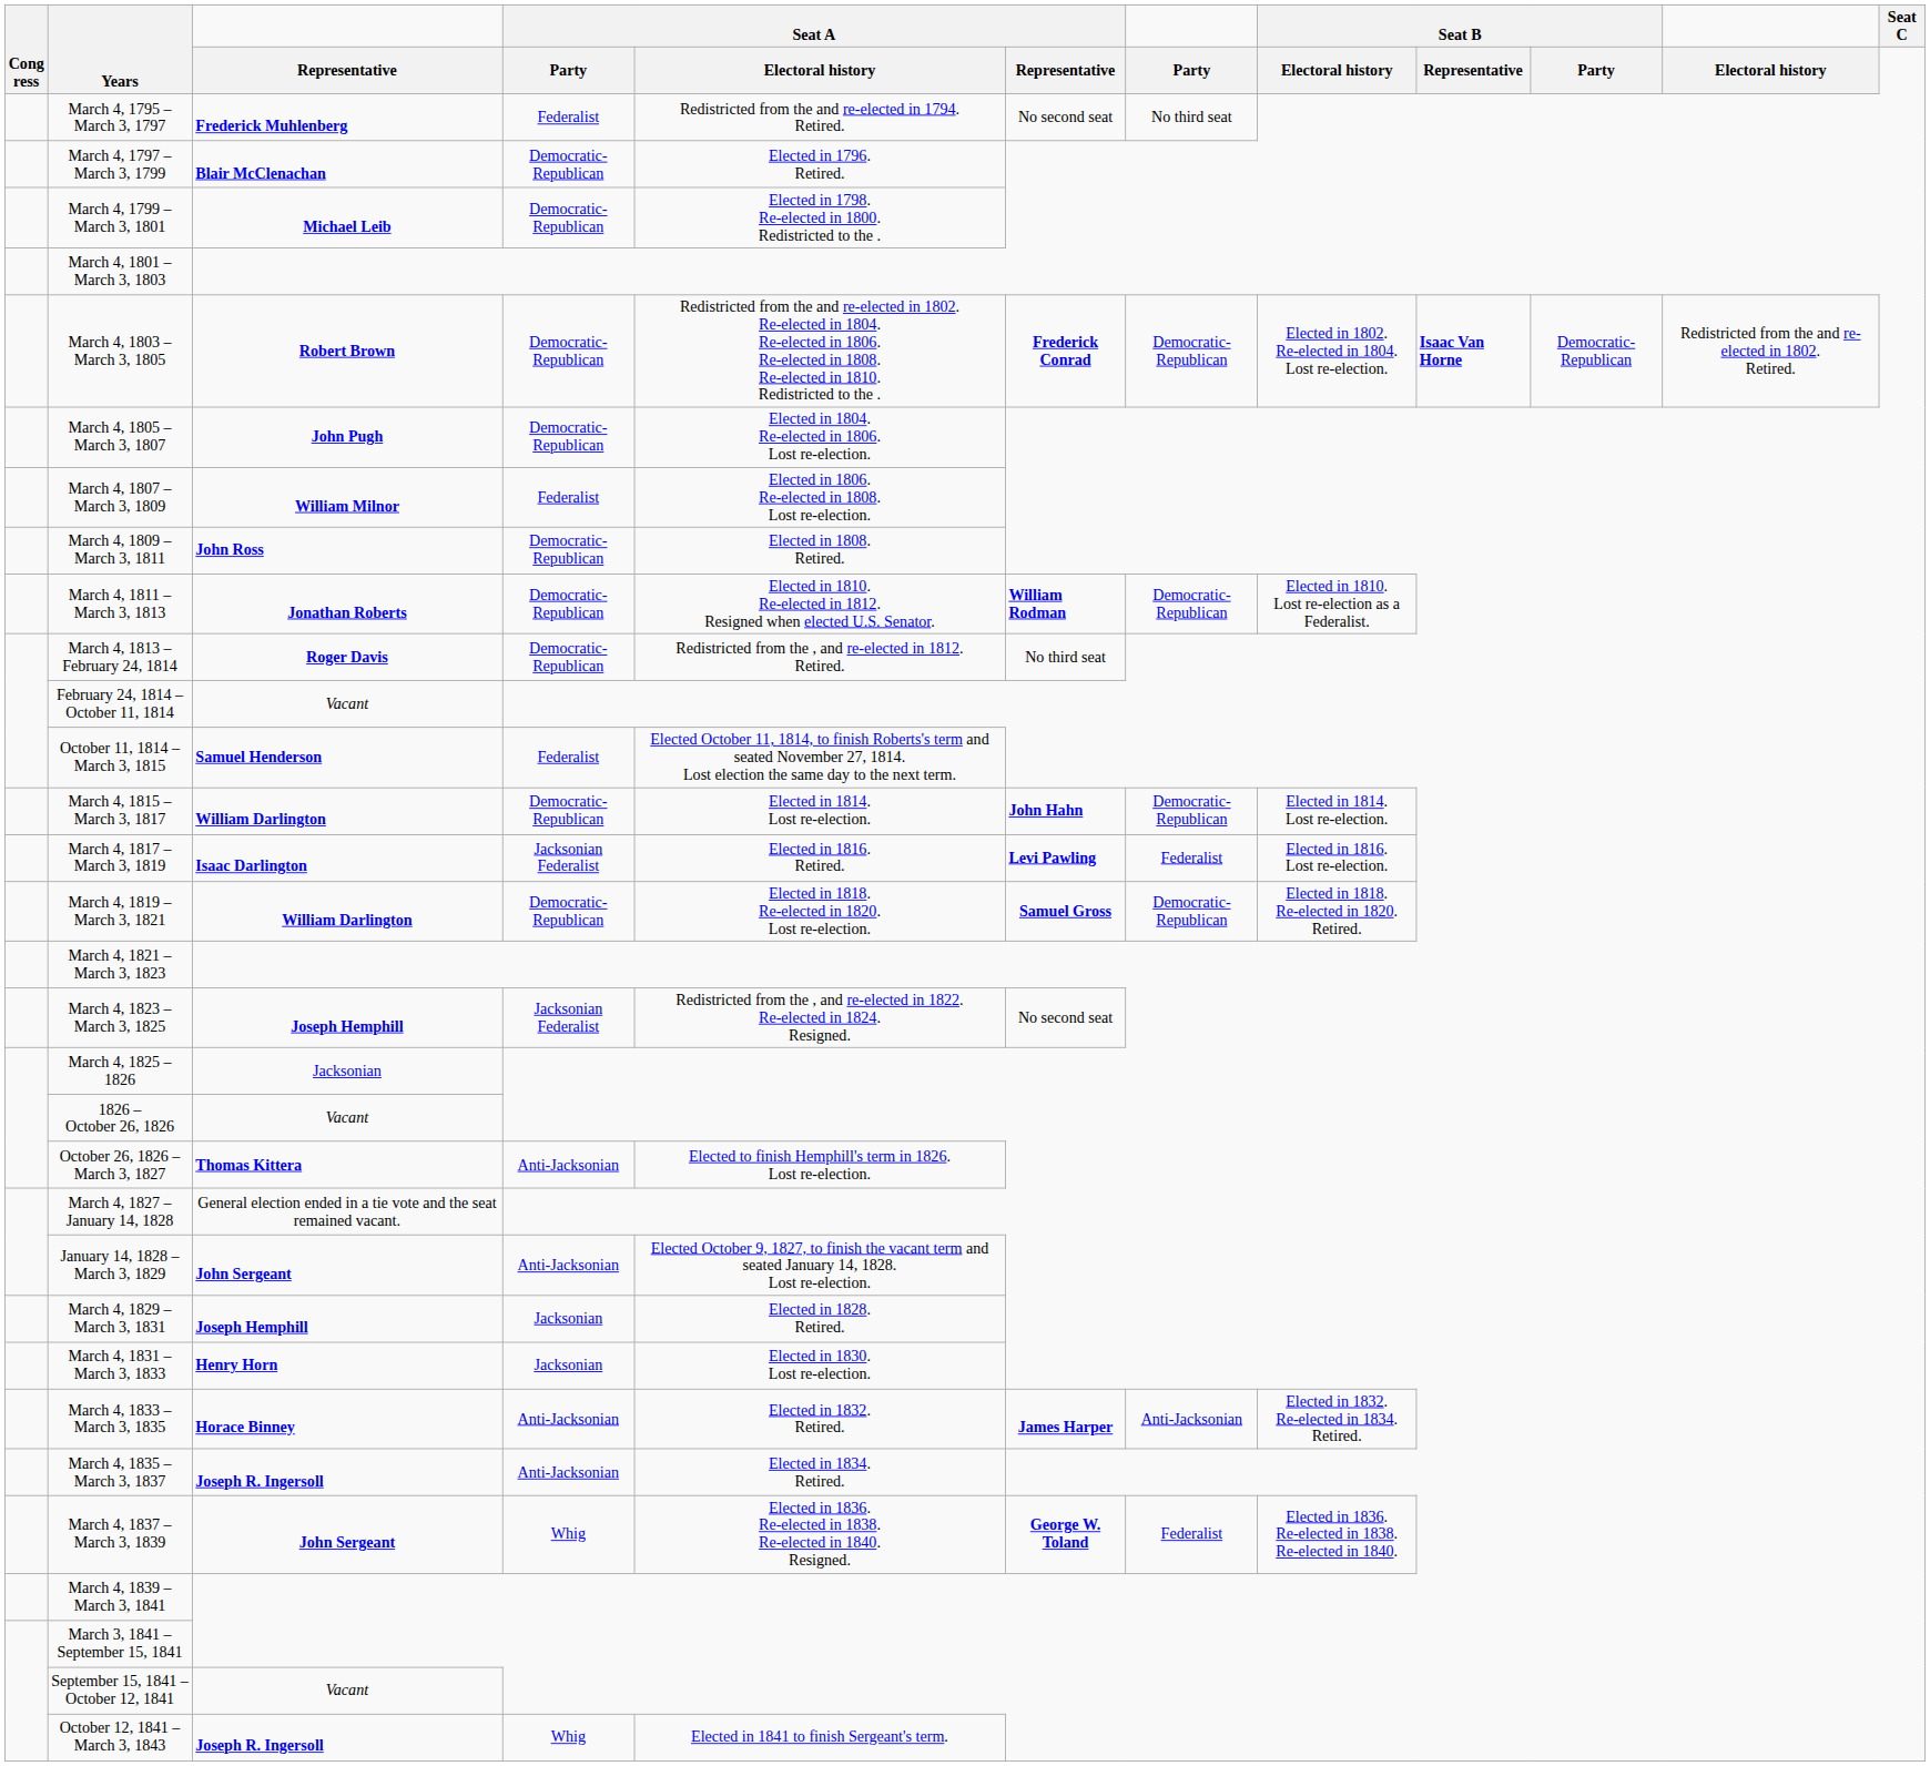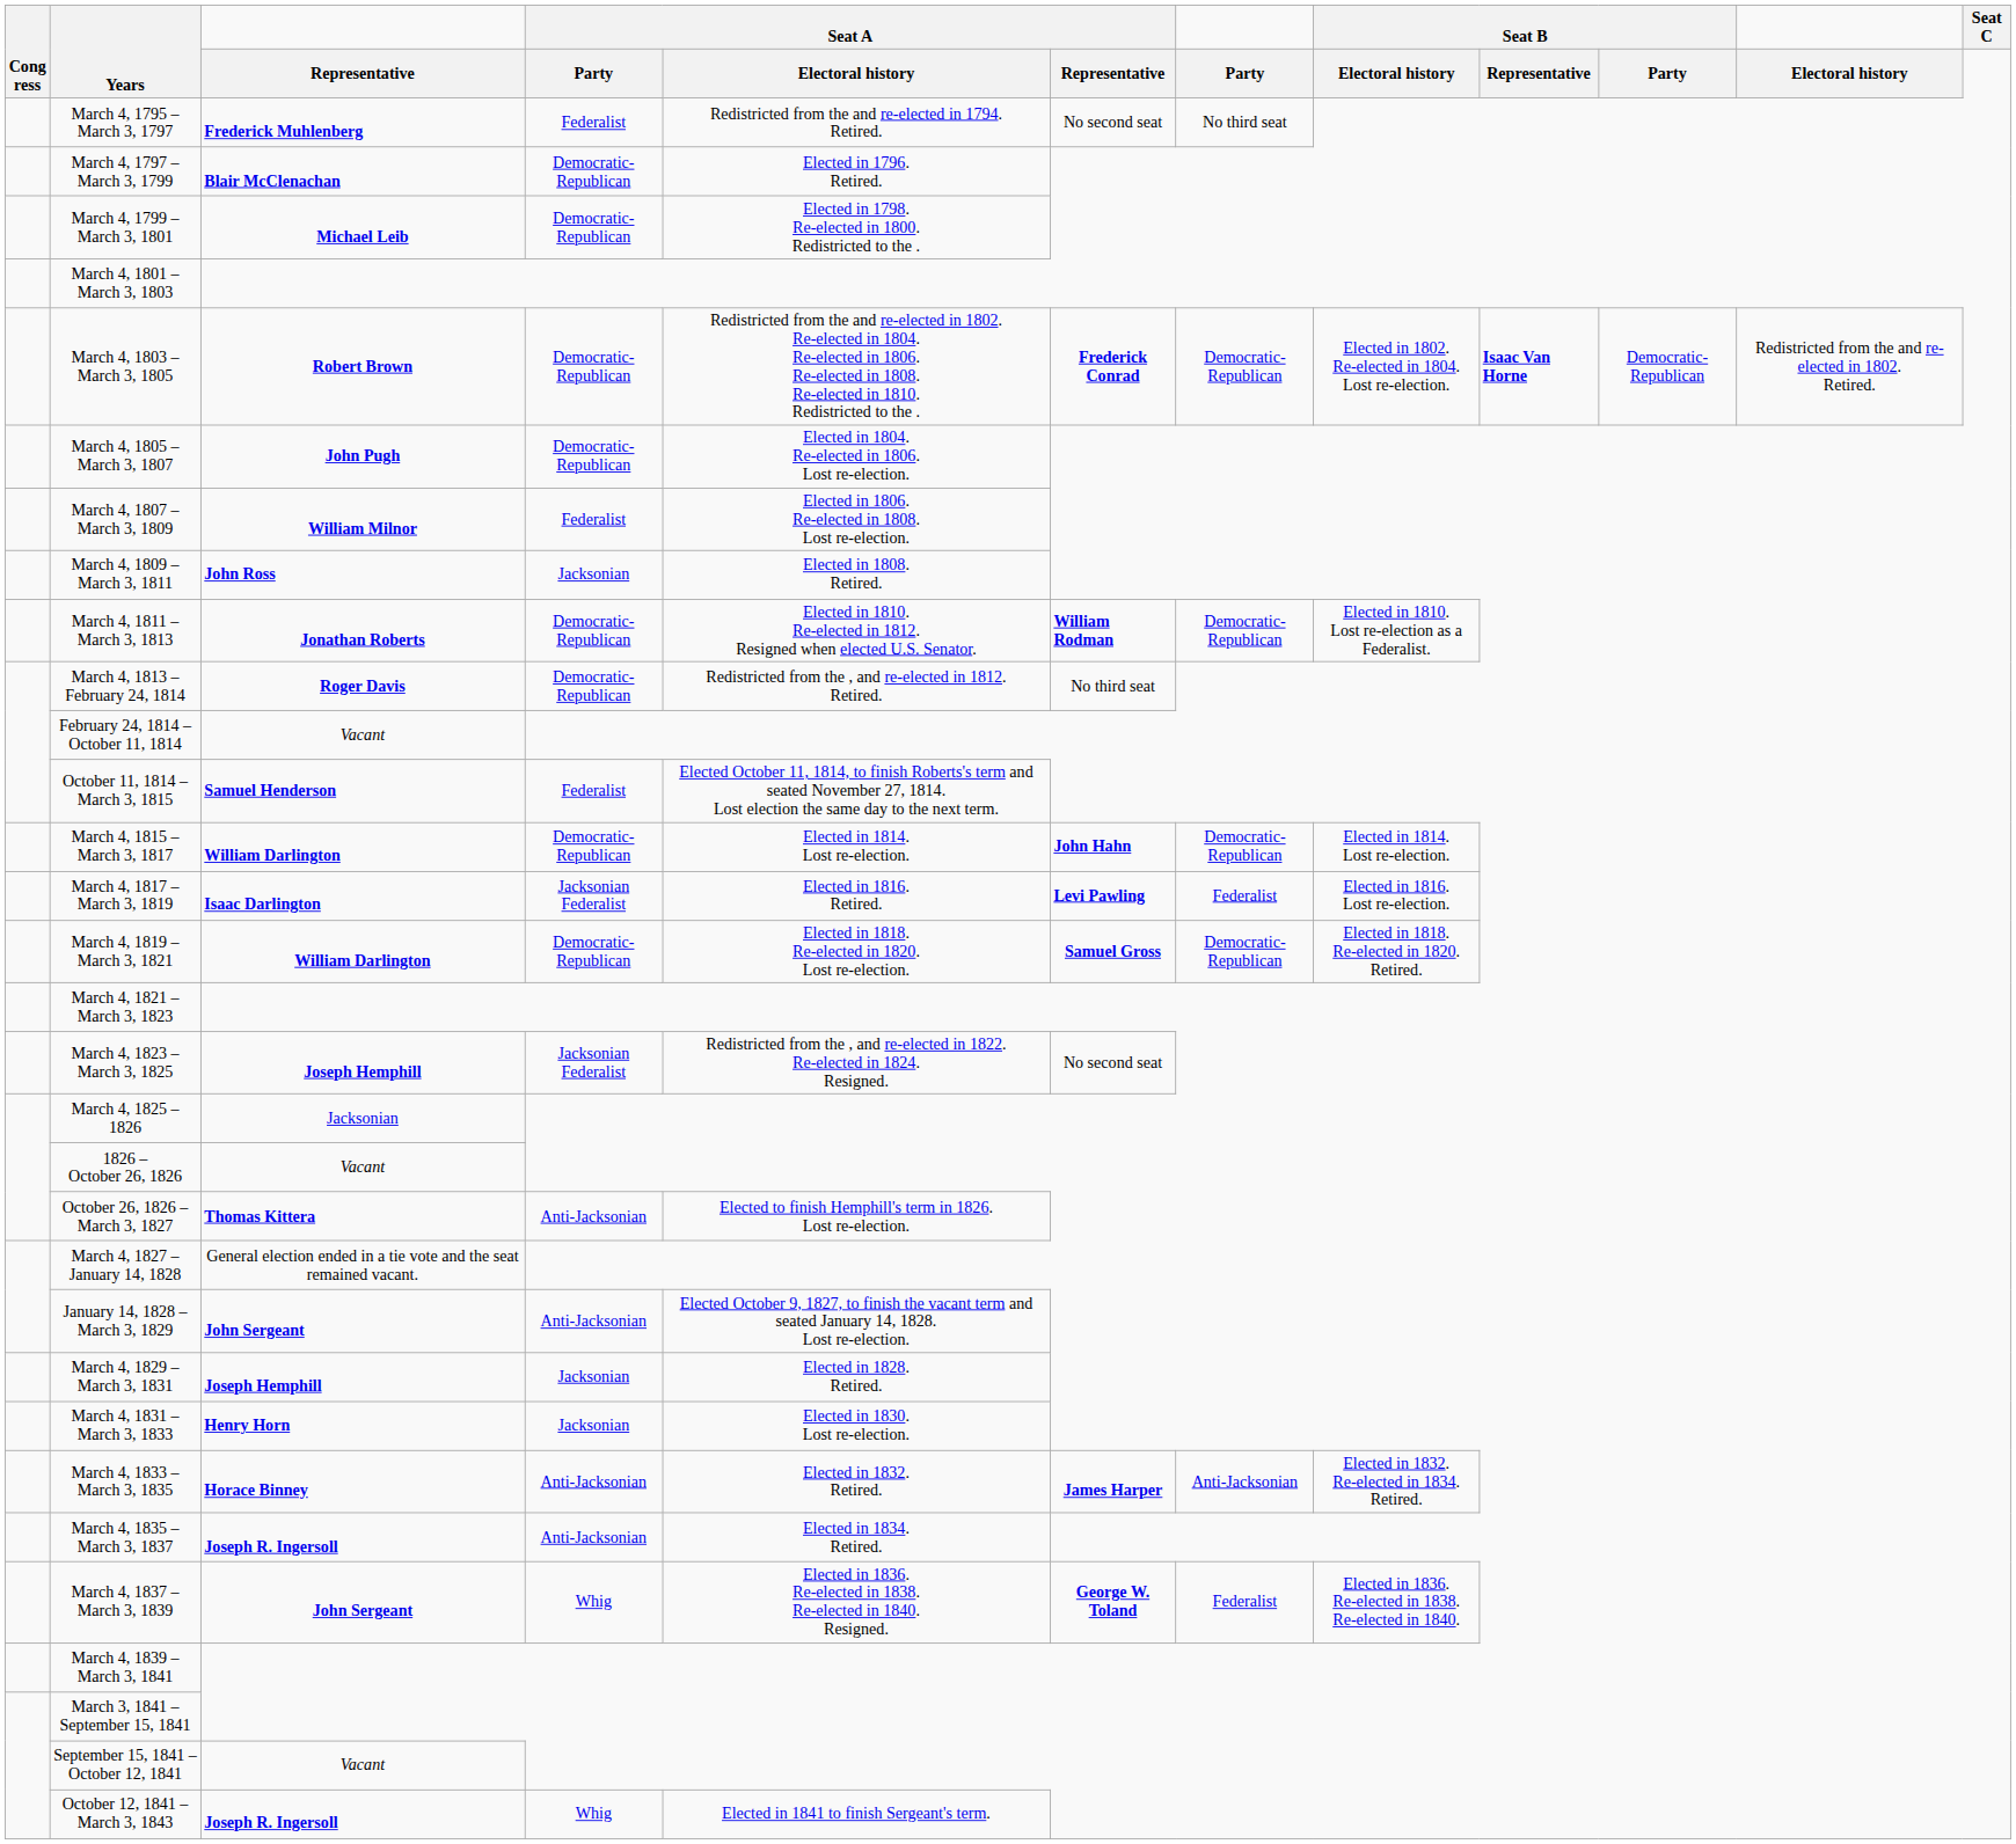March 4, 1809 – March 3, 1811 | Seat A / Party: Democratic-Republican -> Jacksonian
